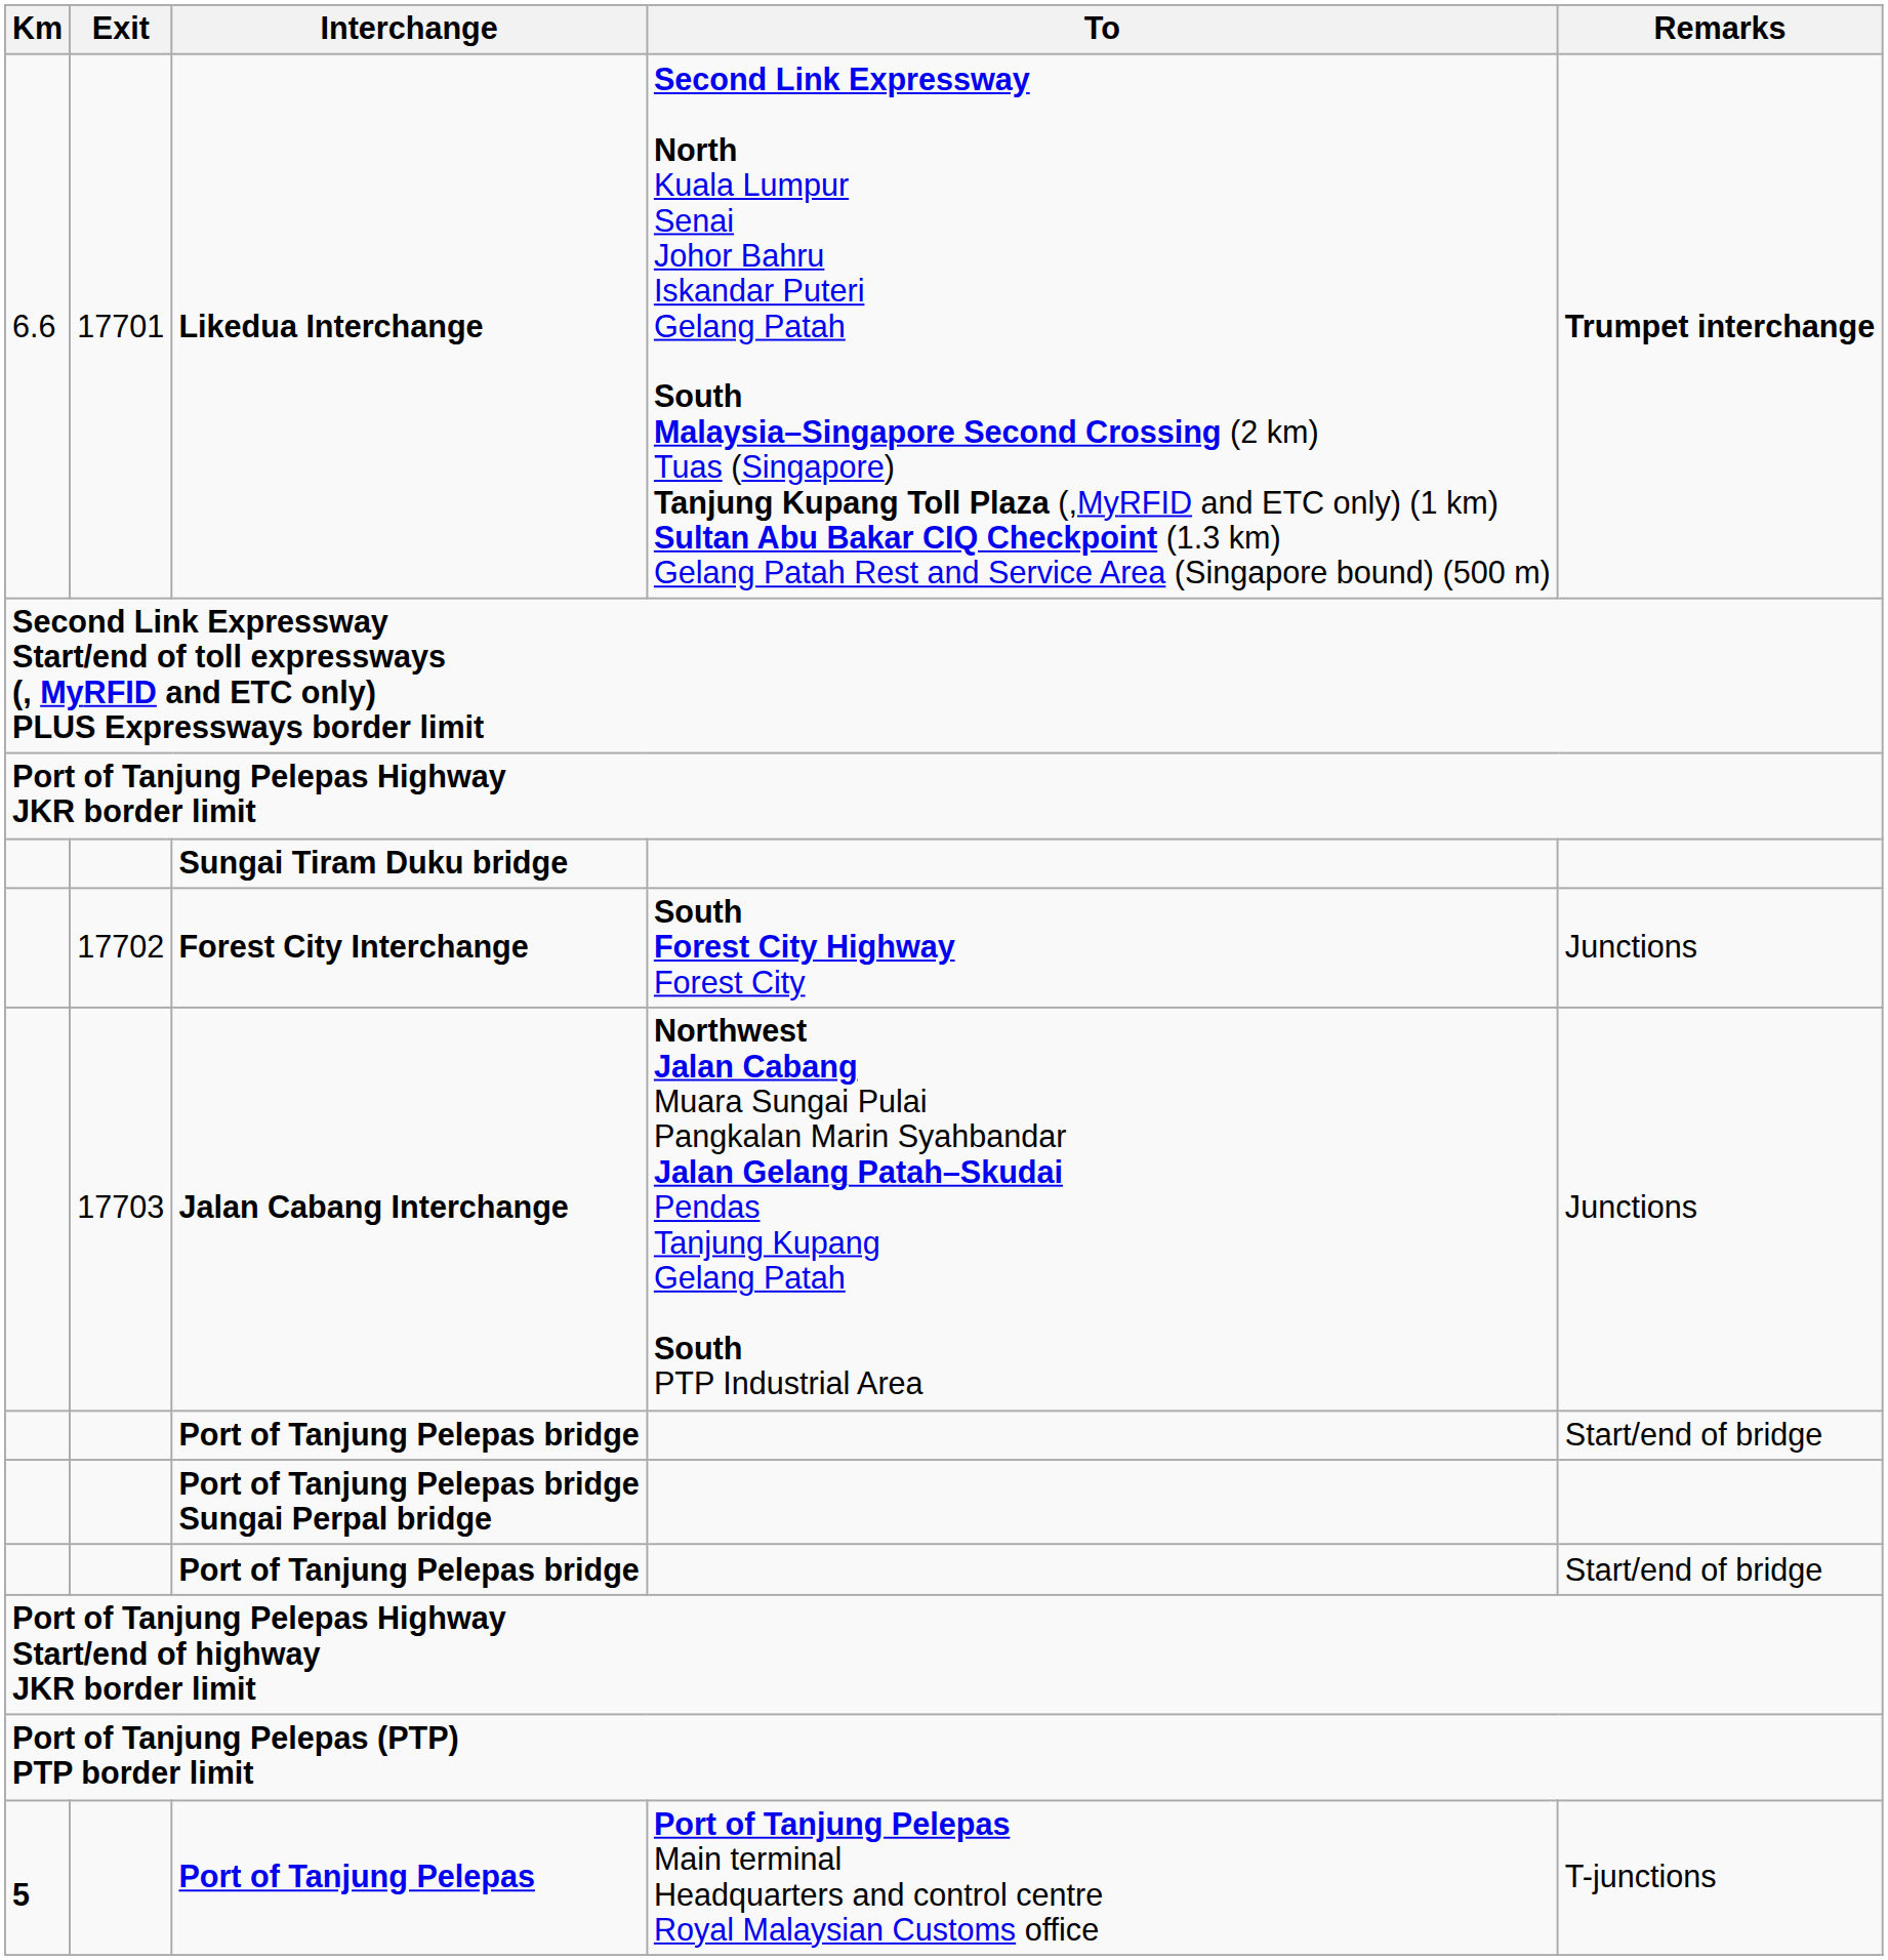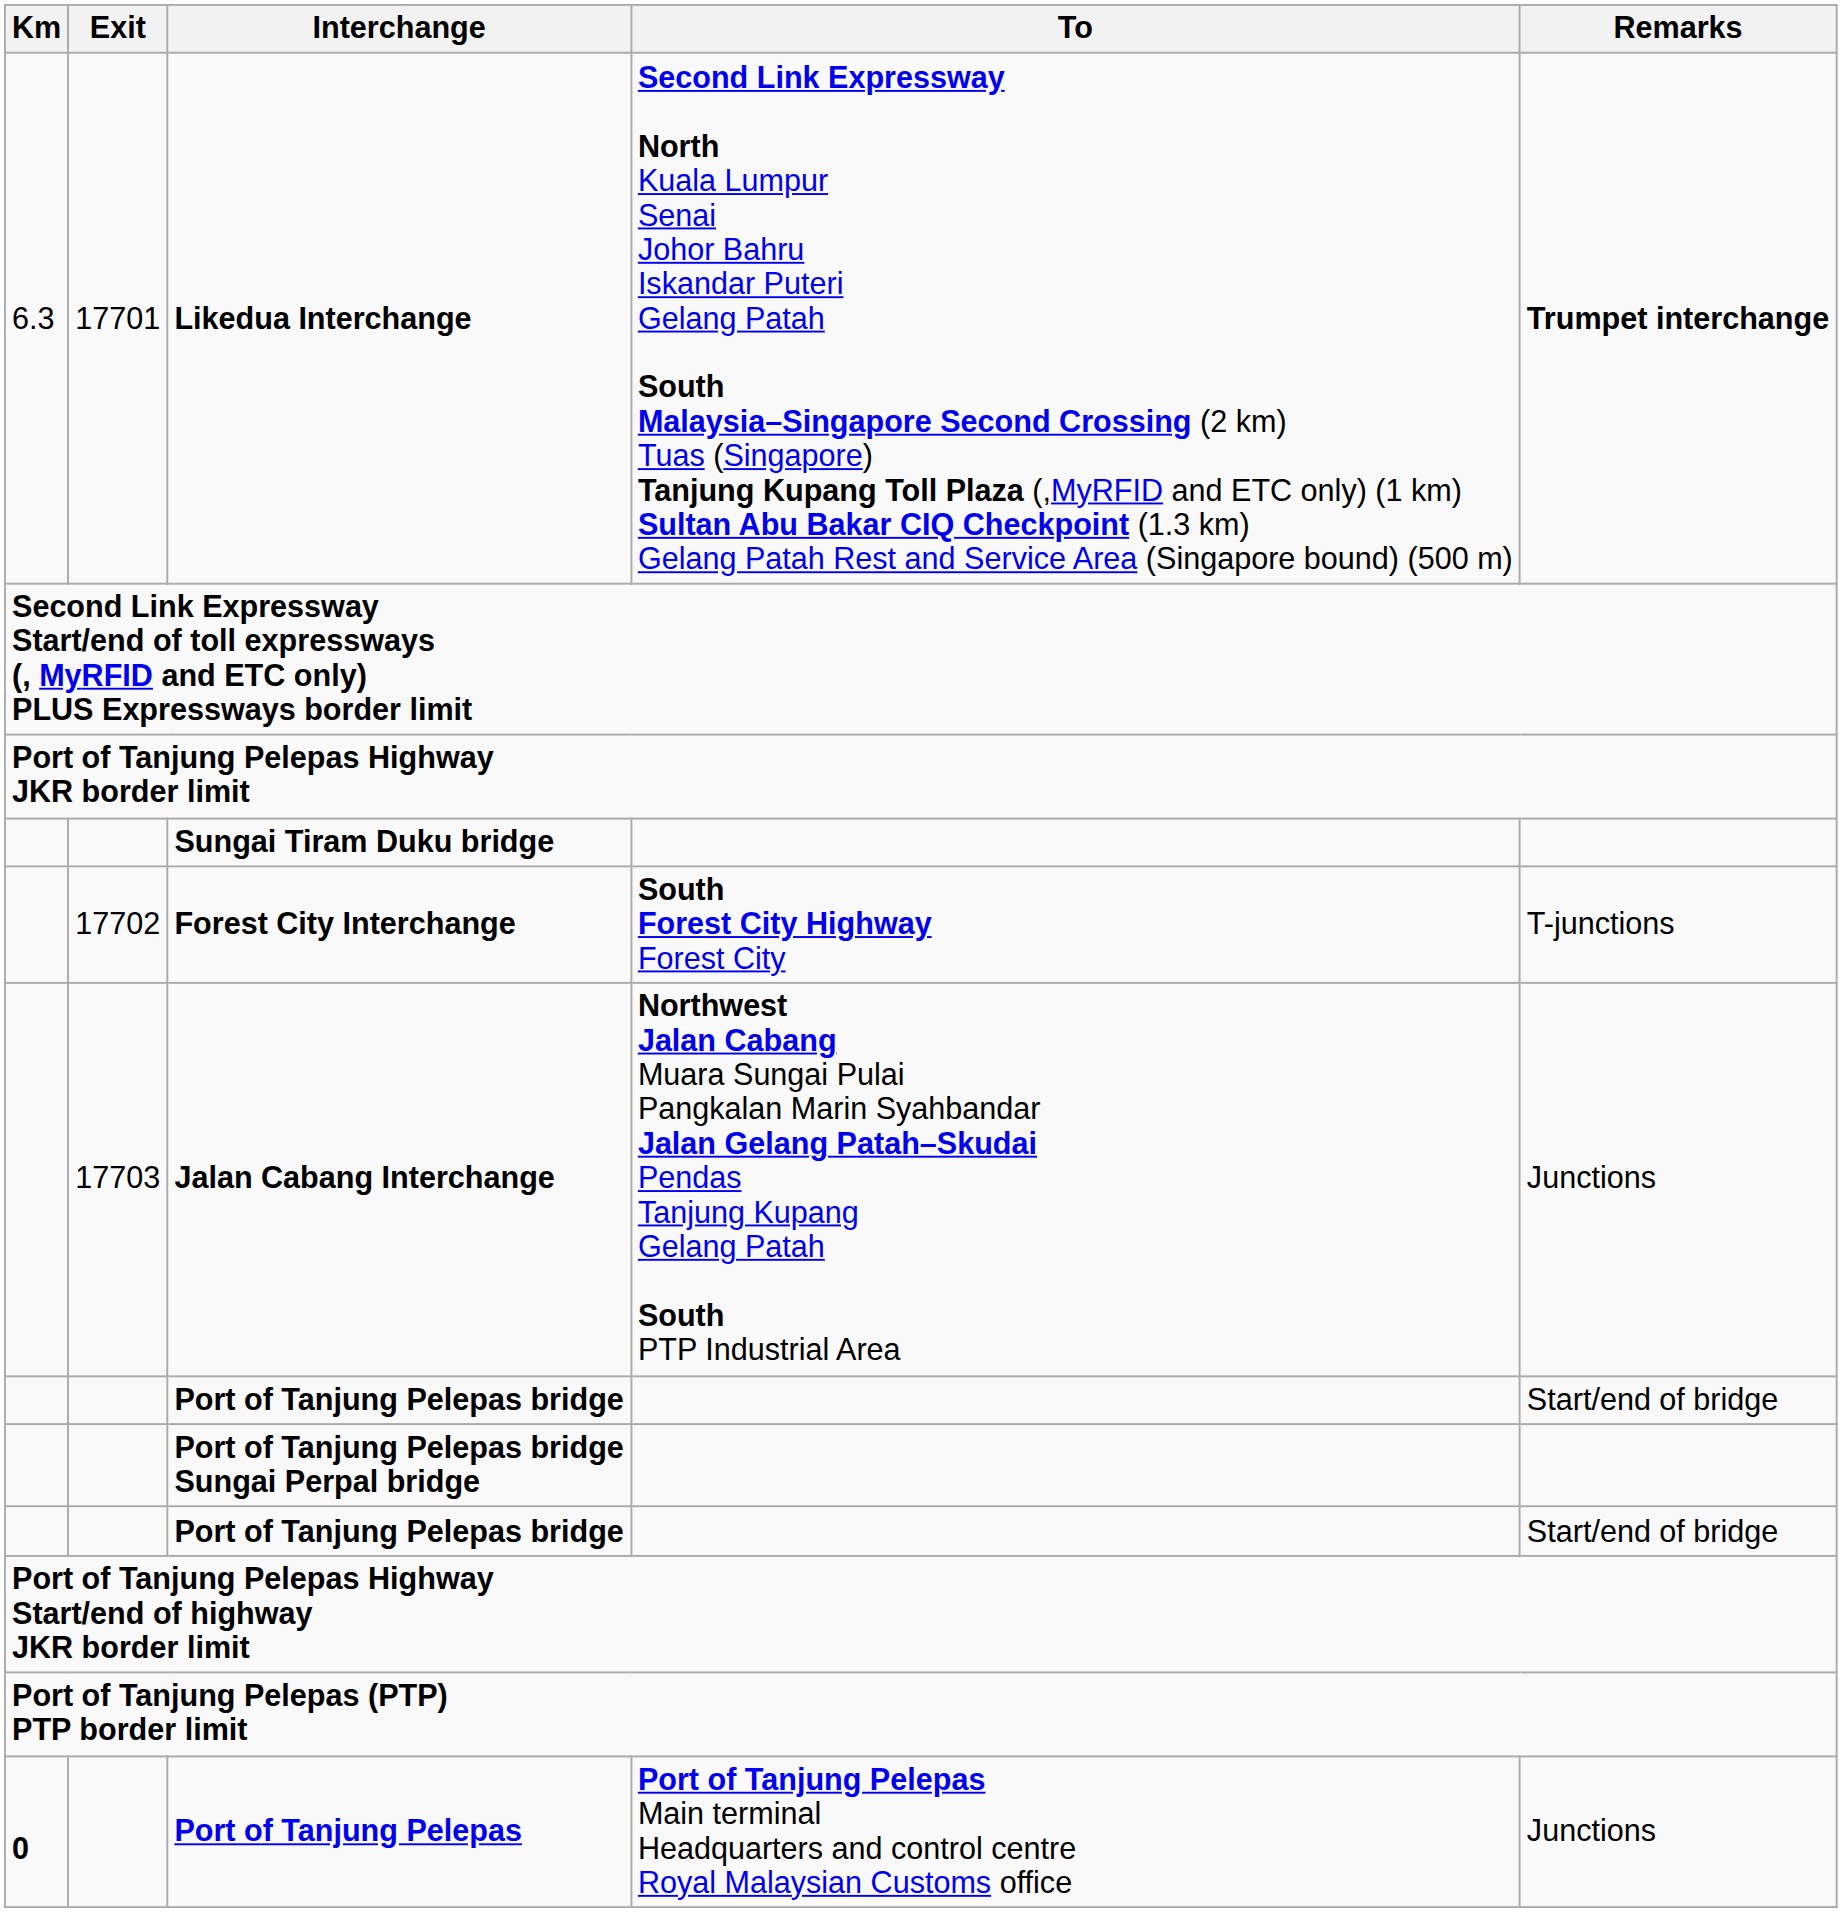Likedua Interchange | Km: 6.6 -> 6.3
Forest City Interchange | Remarks: Junctions -> T-junctions
Port of Tanjung Pelepas | Km: 5 -> 0
Port of Tanjung Pelepas | Remarks: T-junctions -> Junctions
